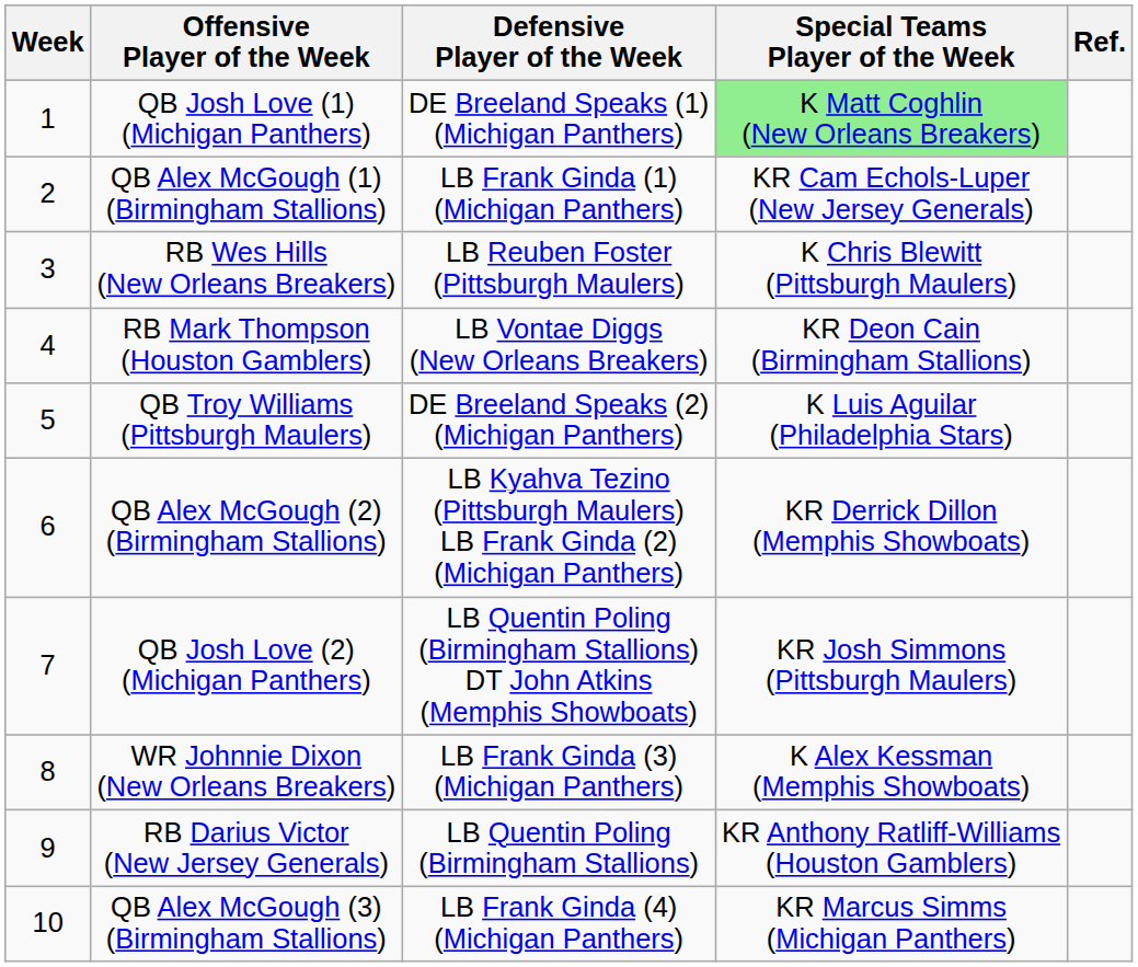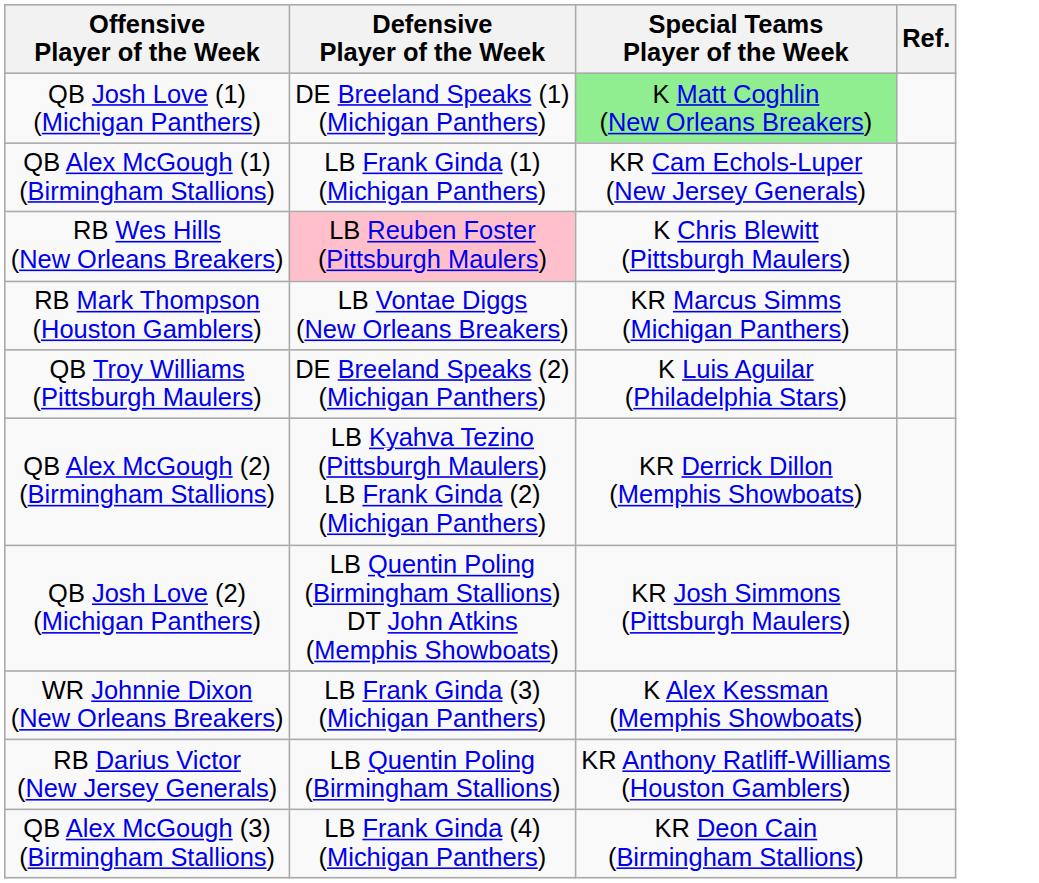- column: Week | 1 | 2 | 3 | 4 | 5 | 6 | 7 | 8 | 9 | 10
RB Wes Hills (New Orleans Breakers) | Defensive Player of the Week: no background -> pink background
RB Mark Thompson (Houston Gamblers) | Special Teams Player of the Week: KR Deon Cain (Birmingham Stallions) -> KR Marcus Simms (Michigan Panthers)
QB Alex McGough (3) (Birmingham Stallions) | Special Teams Player of the Week: KR Marcus Simms (Michigan Panthers) -> KR Deon Cain (Birmingham Stallions)
